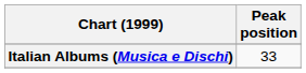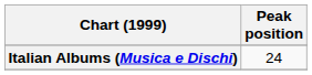Italian Albums (Musica e Dischi) | Peak position: 33 -> 24
